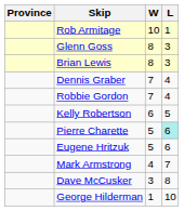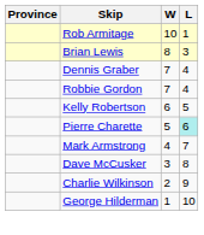- row: Glenn Goss | 8 | 3
- row: Eugene Hritzuk | 5 | 6
+ row: Charlie Wilkinson | 2 | 9
